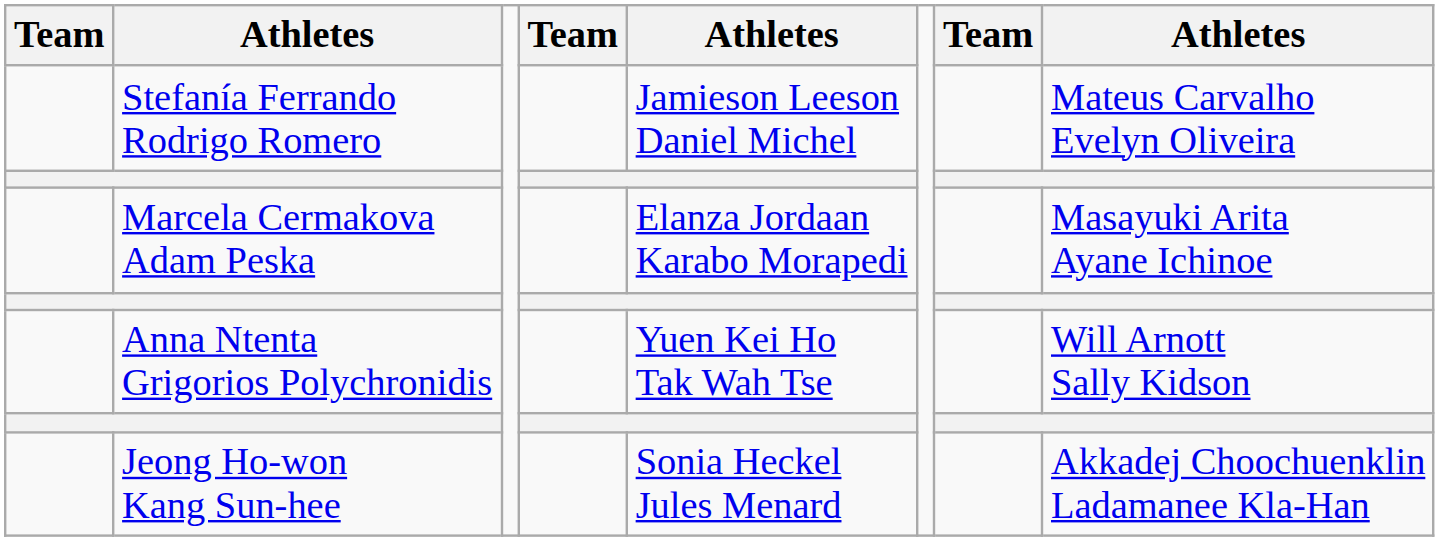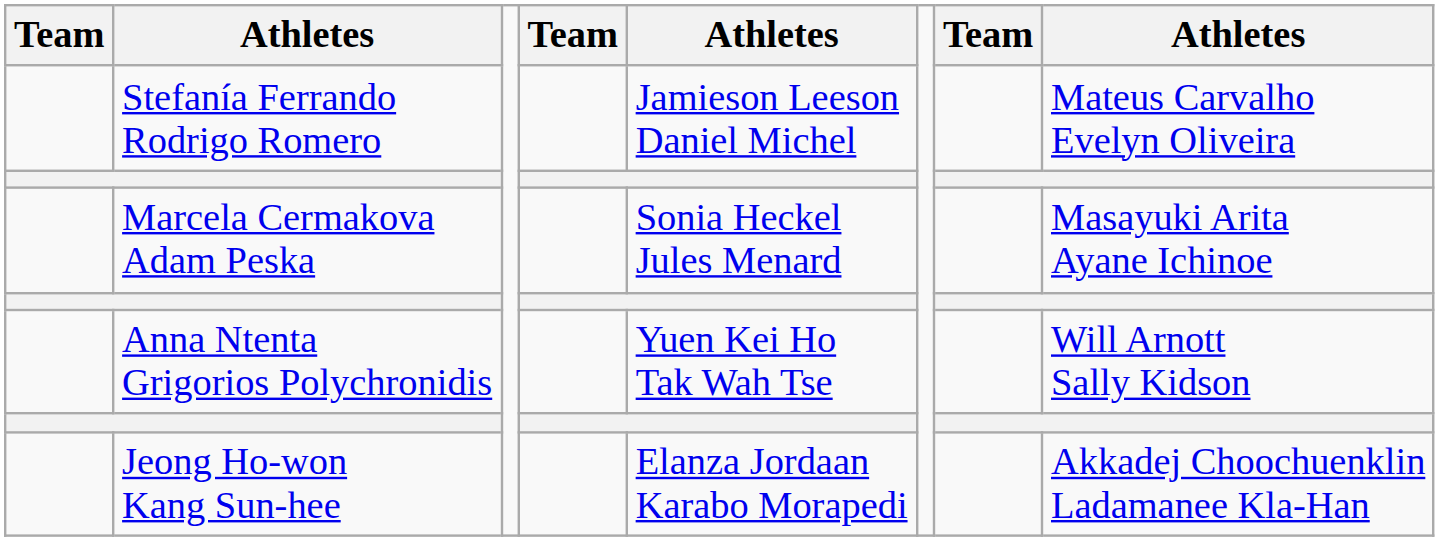Marcela Cermakova Adam Peska | column 5: Elanza Jordaan Karabo Morapedi -> Sonia Heckel Jules Menard
Jeong Ho-won Kang Sun-hee | column 5: Sonia Heckel Jules Menard -> Elanza Jordaan Karabo Morapedi
